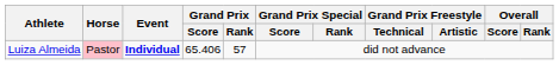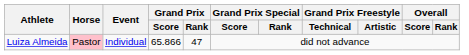Luiza Almeida | Event: bold -> normal
Luiza Almeida | Grand Prix / Score: 65.406 -> 65.866
Luiza Almeida | Grand Prix / Rank: 57 -> 47
